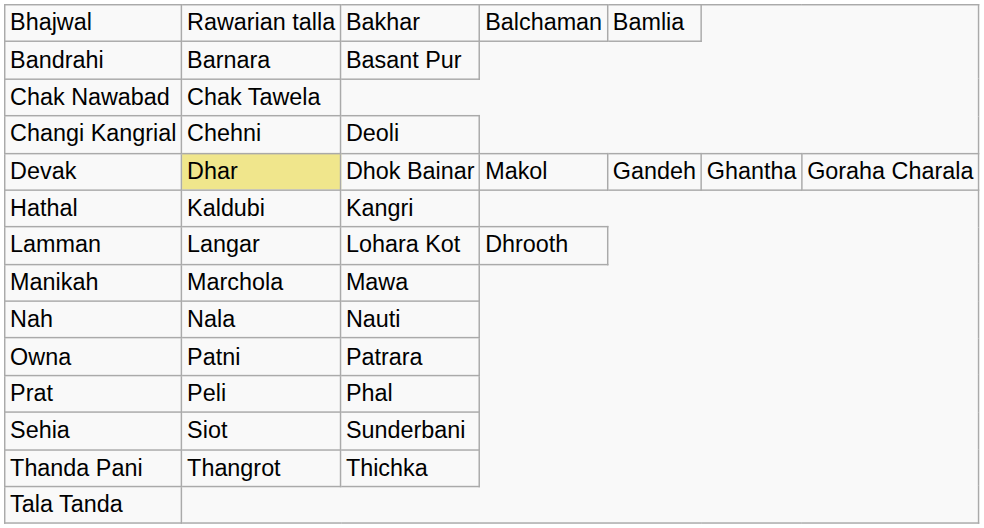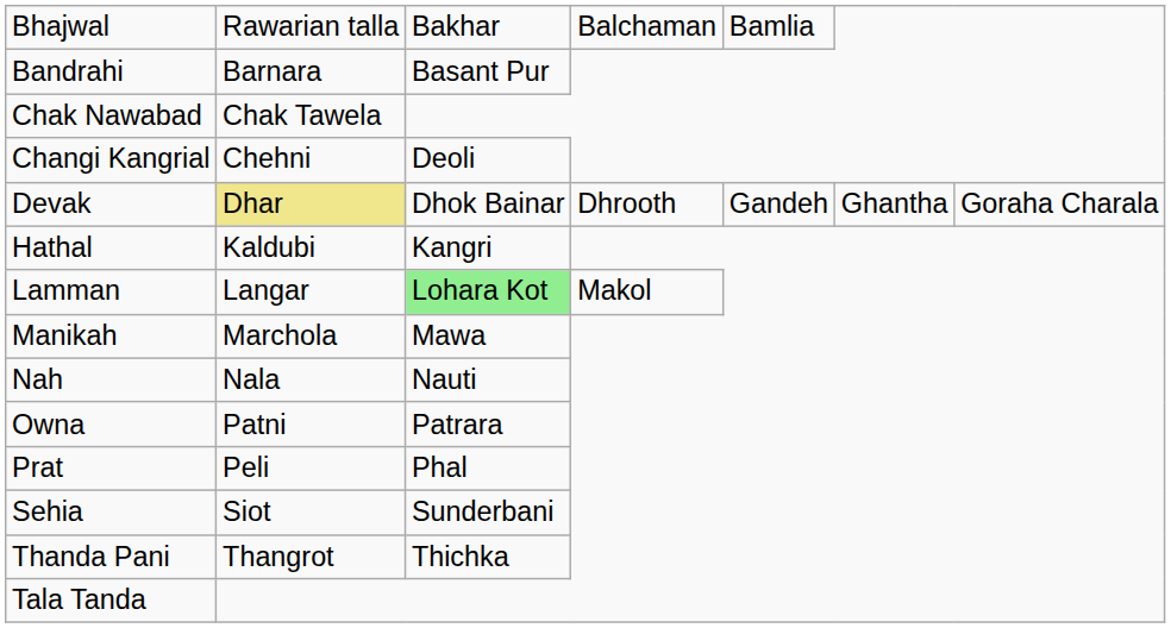Devak | column 4: Makol -> Dhrooth
Lamman | column 3: no background -> lightgreen background
Lamman | column 4: Dhrooth -> Makol
